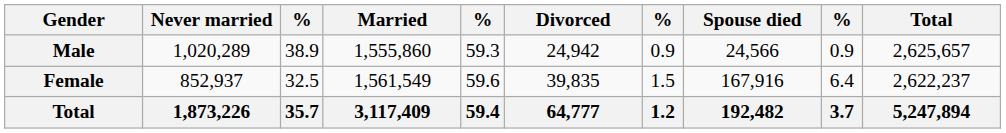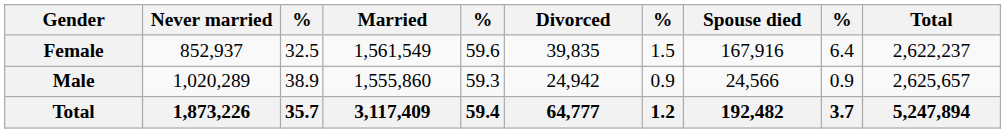rows swapped: Male <-> Female
